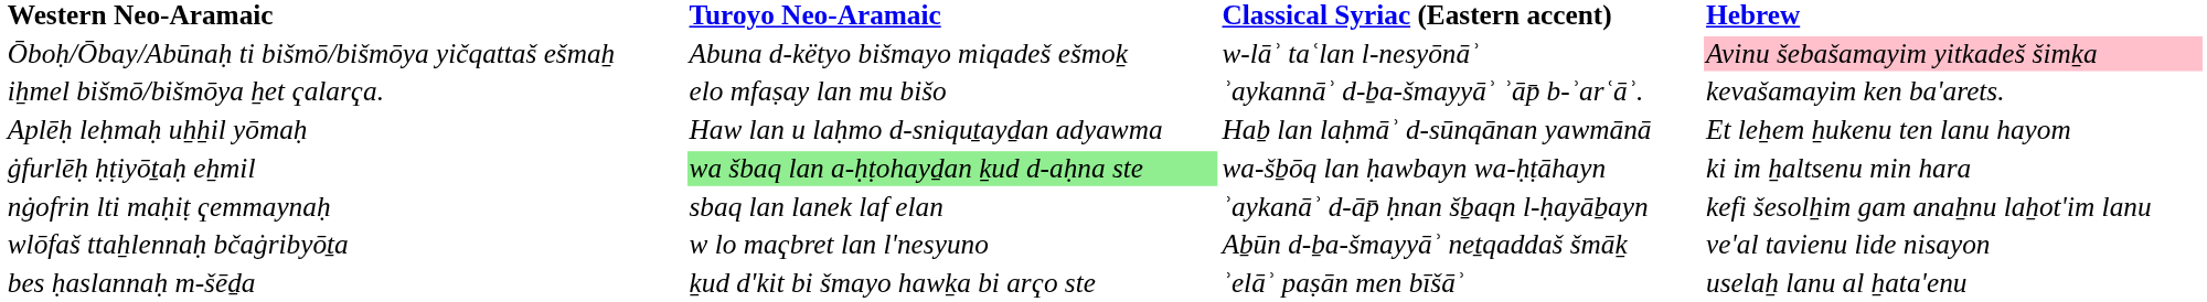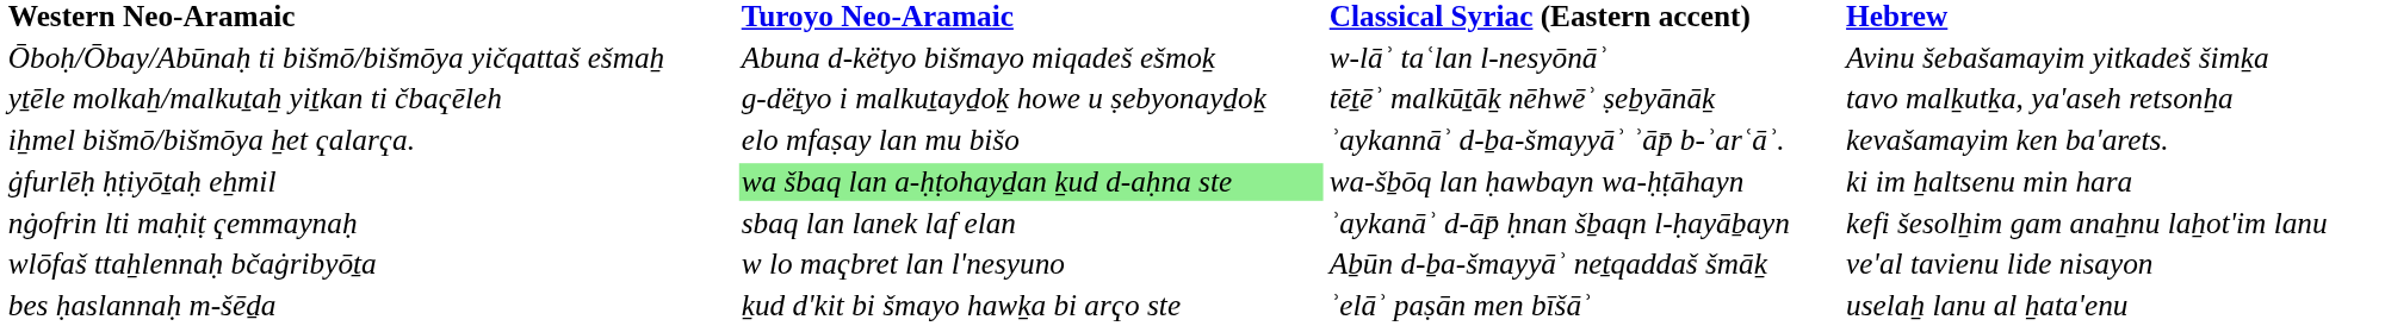Ōboḥ/Ōbay/Abūnaḥ ti bišmō/bišmōya yičqattaš ešmaẖ | Hebrew: pink background -> no background
+ row: yṯēle molkaẖ/malkuṯaẖ yiṯkan ti čbaҁēleh | g-dëṯyo i malkuṯayḏoḵ howe u ṣebyonayḏoḵ | tēṯēʾ malkūṯāḵ nēhwēʾ ṣeḇyānāḵ | tavo malḵutḵa, ya'aseh retsonẖa
- row: Aplēḥ leḥmaḥ uẖẖil yōmaḥ | Haw lan u laḥmo d-sniquṯayḏan adyawma | Haḇ lan laḥmāʾ d-sūnqānan yawmānā | Et leẖem ẖukenu ten lanu hayom
